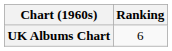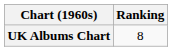UK Albums Chart | Ranking: 6 -> 8
